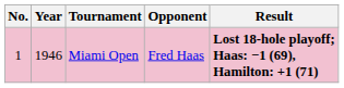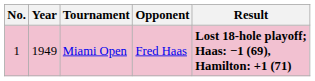Miami Open | Year: 1946 -> 1949
